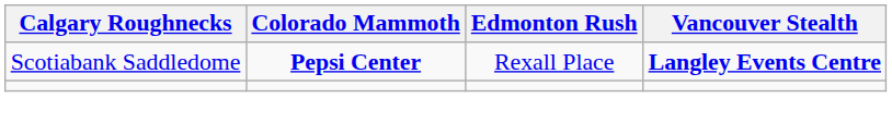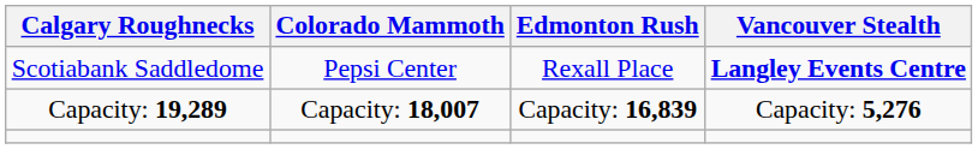Scotiabank Saddledome | Colorado Mammoth: bold -> normal
+ row: Capacity: 19,289 | Capacity: 18,007 | Capacity: 16,839 | Capacity: 5,276
